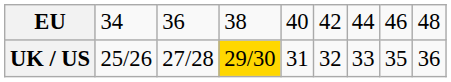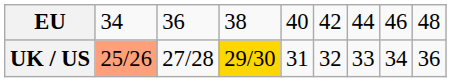UK / US | column 2: no background -> lightsalmon background
UK / US | column 8: 35 -> 34
